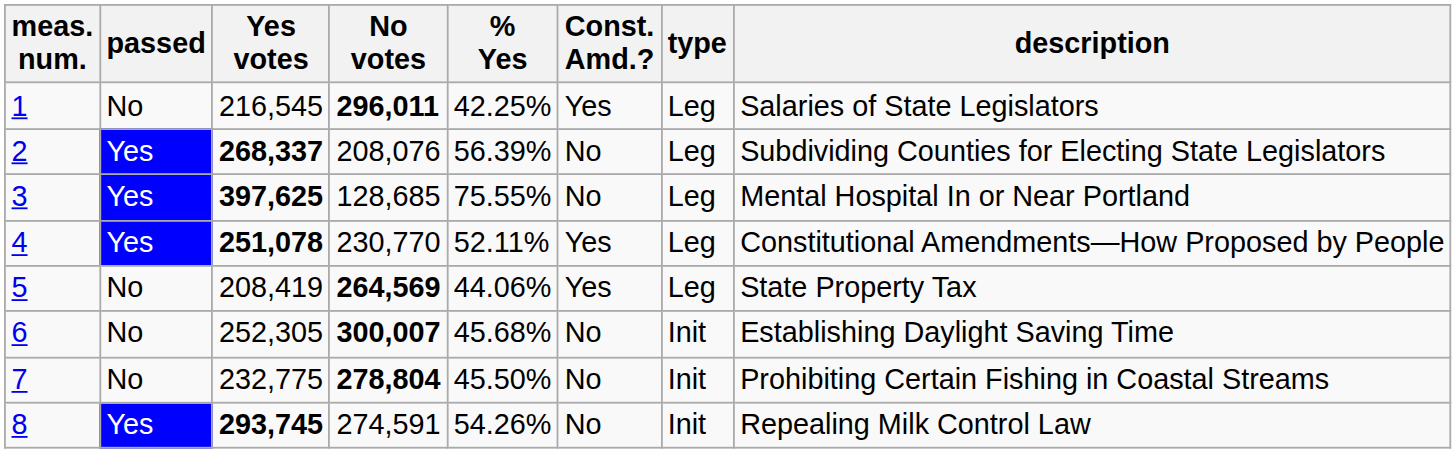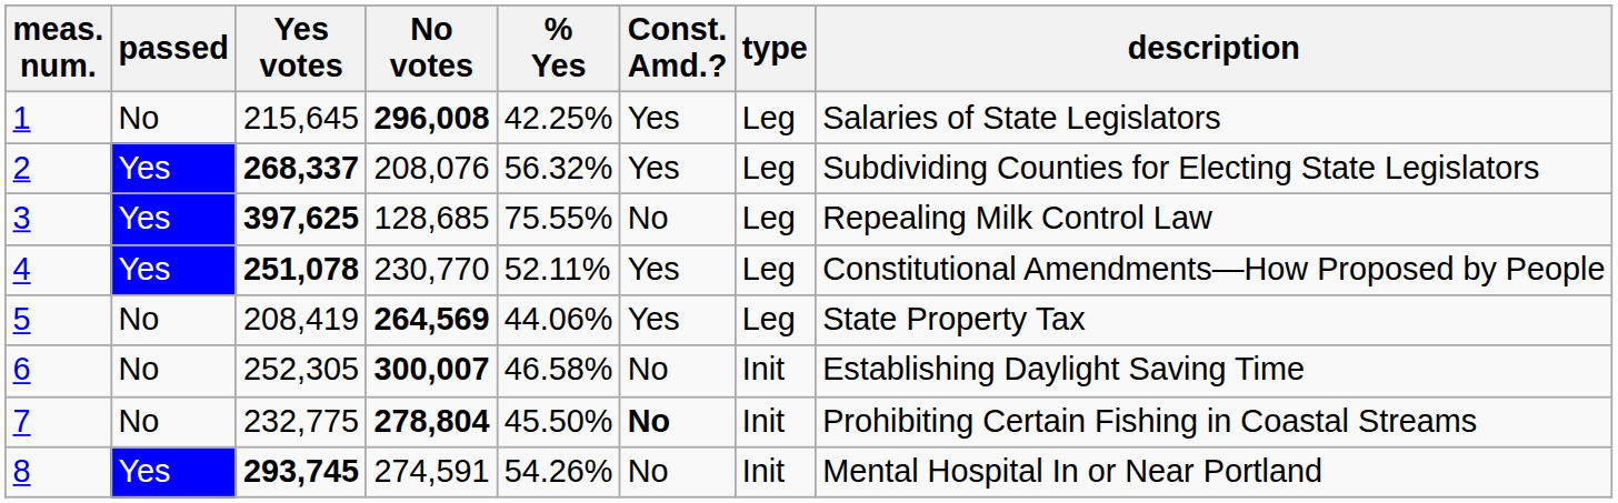1 | Yes votes: 216,545 -> 215,645
1 | No votes: 296,011 -> 296,008
2 | % Yes: 56.39% -> 56.32%
2 | Const. Amd.?: No -> Yes
3 | description: Mental Hospital In or Near Portland -> Repealing Milk Control Law
6 | % Yes: 45.68% -> 46.58%
7 | Const. Amd.?: normal -> bold
8 | description: Repealing Milk Control Law -> Mental Hospital In or Near Portland
